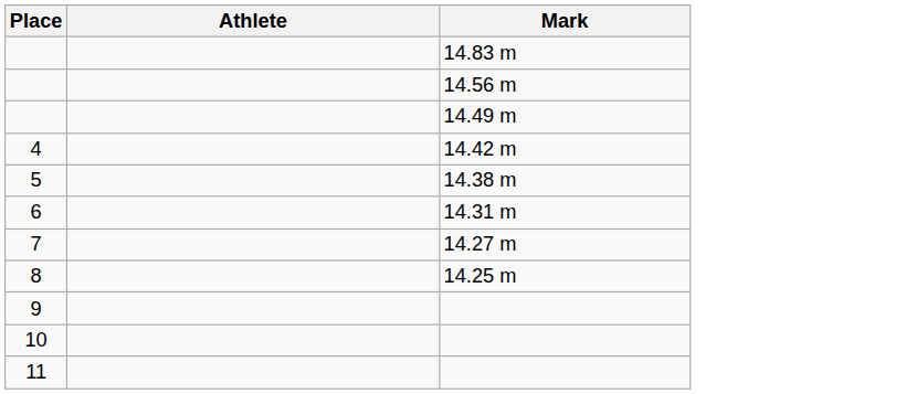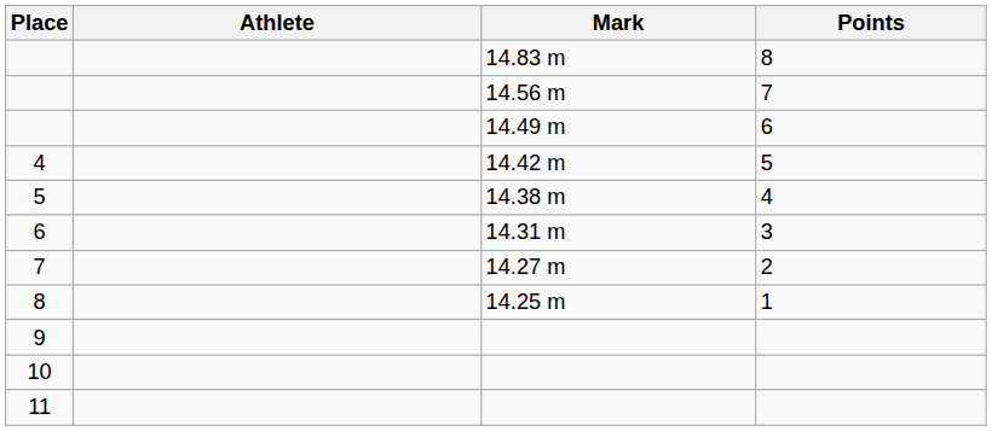+ column: Points | 8 | 7 | 6 | 5 | 4 | 3 | 2 | 1
